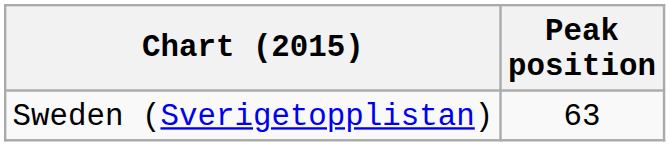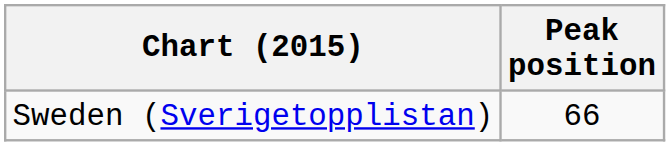Sweden (Sverigetopplistan) | Peak position: 63 -> 66
